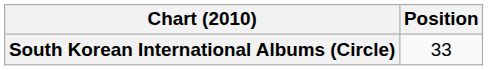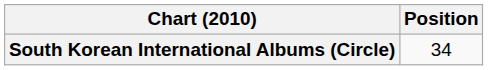South Korean International Albums (Circle) | Position: 33 -> 34
